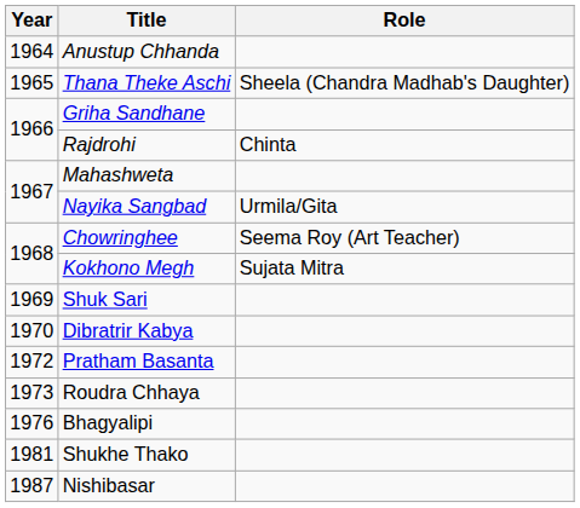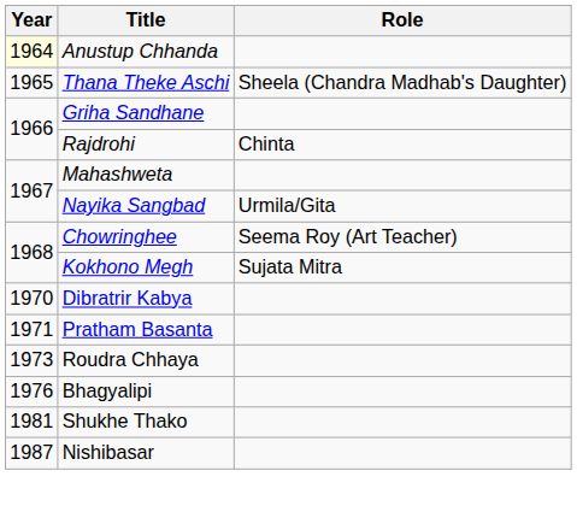Anustup Chhanda | Year: no background -> lightyellow background
- row: 1969 | Shuk Sari
Pratham Basanta | Year: 1972 -> 1971
